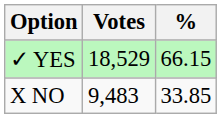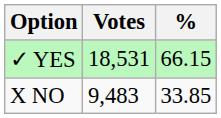✓ YES | Votes: 18,529 -> 18,531
